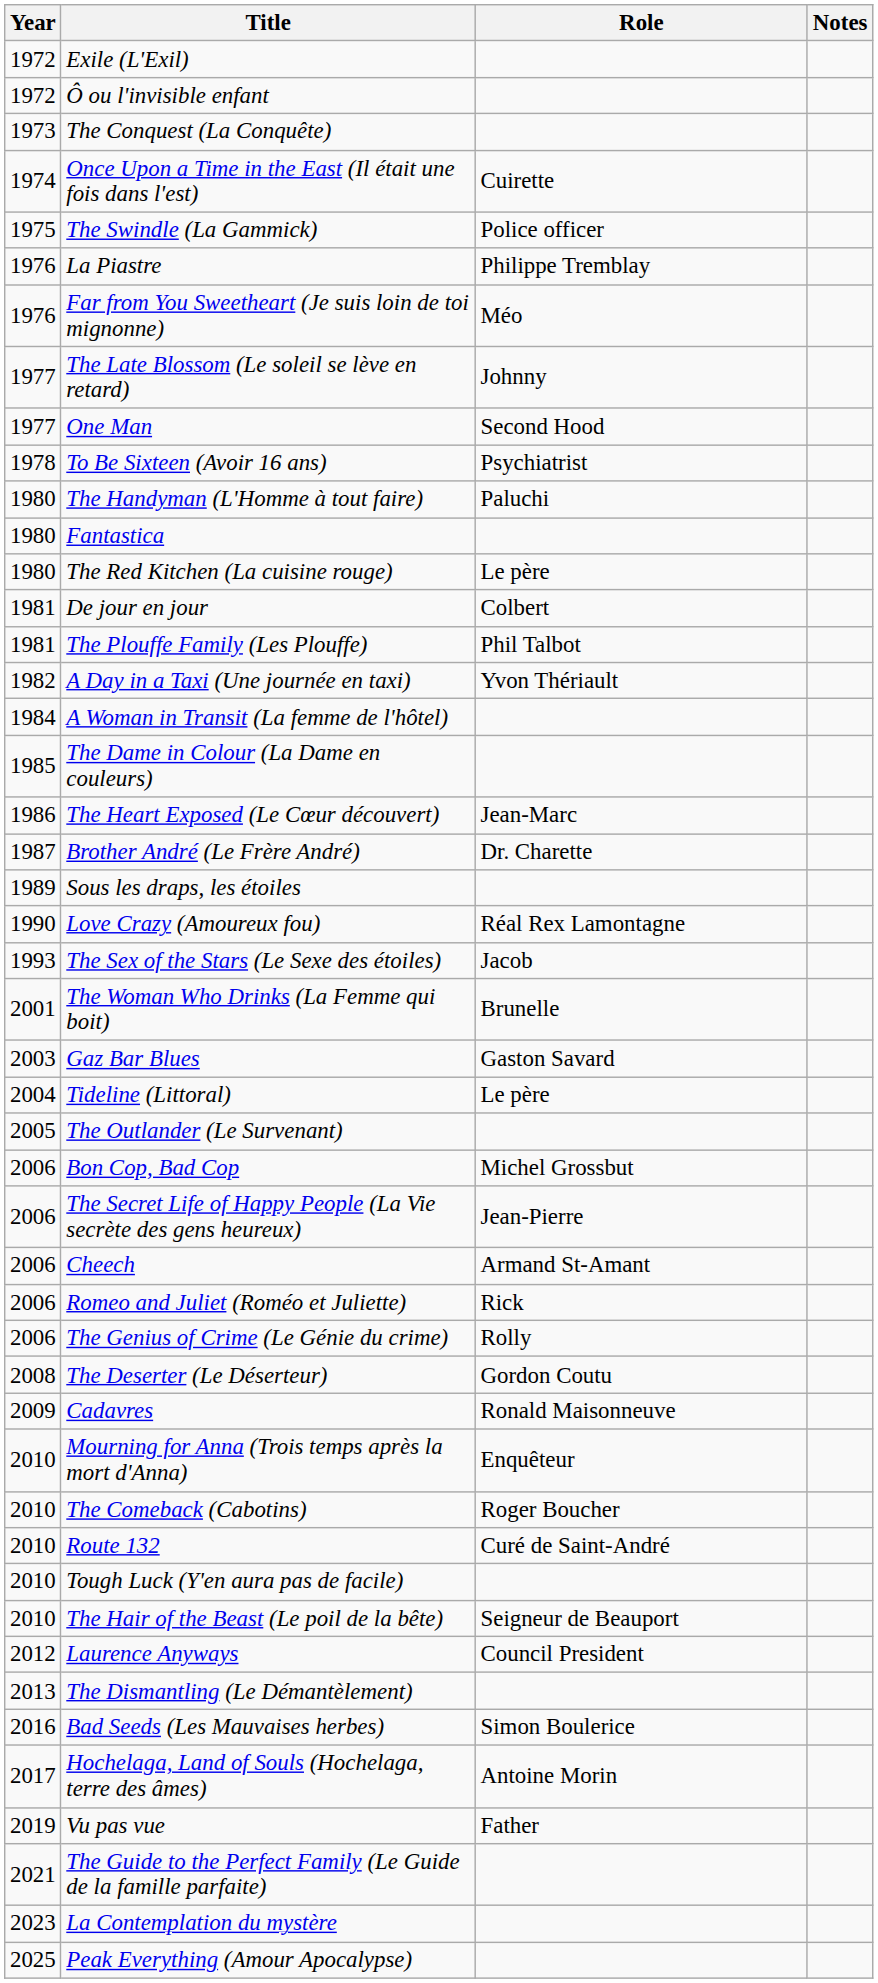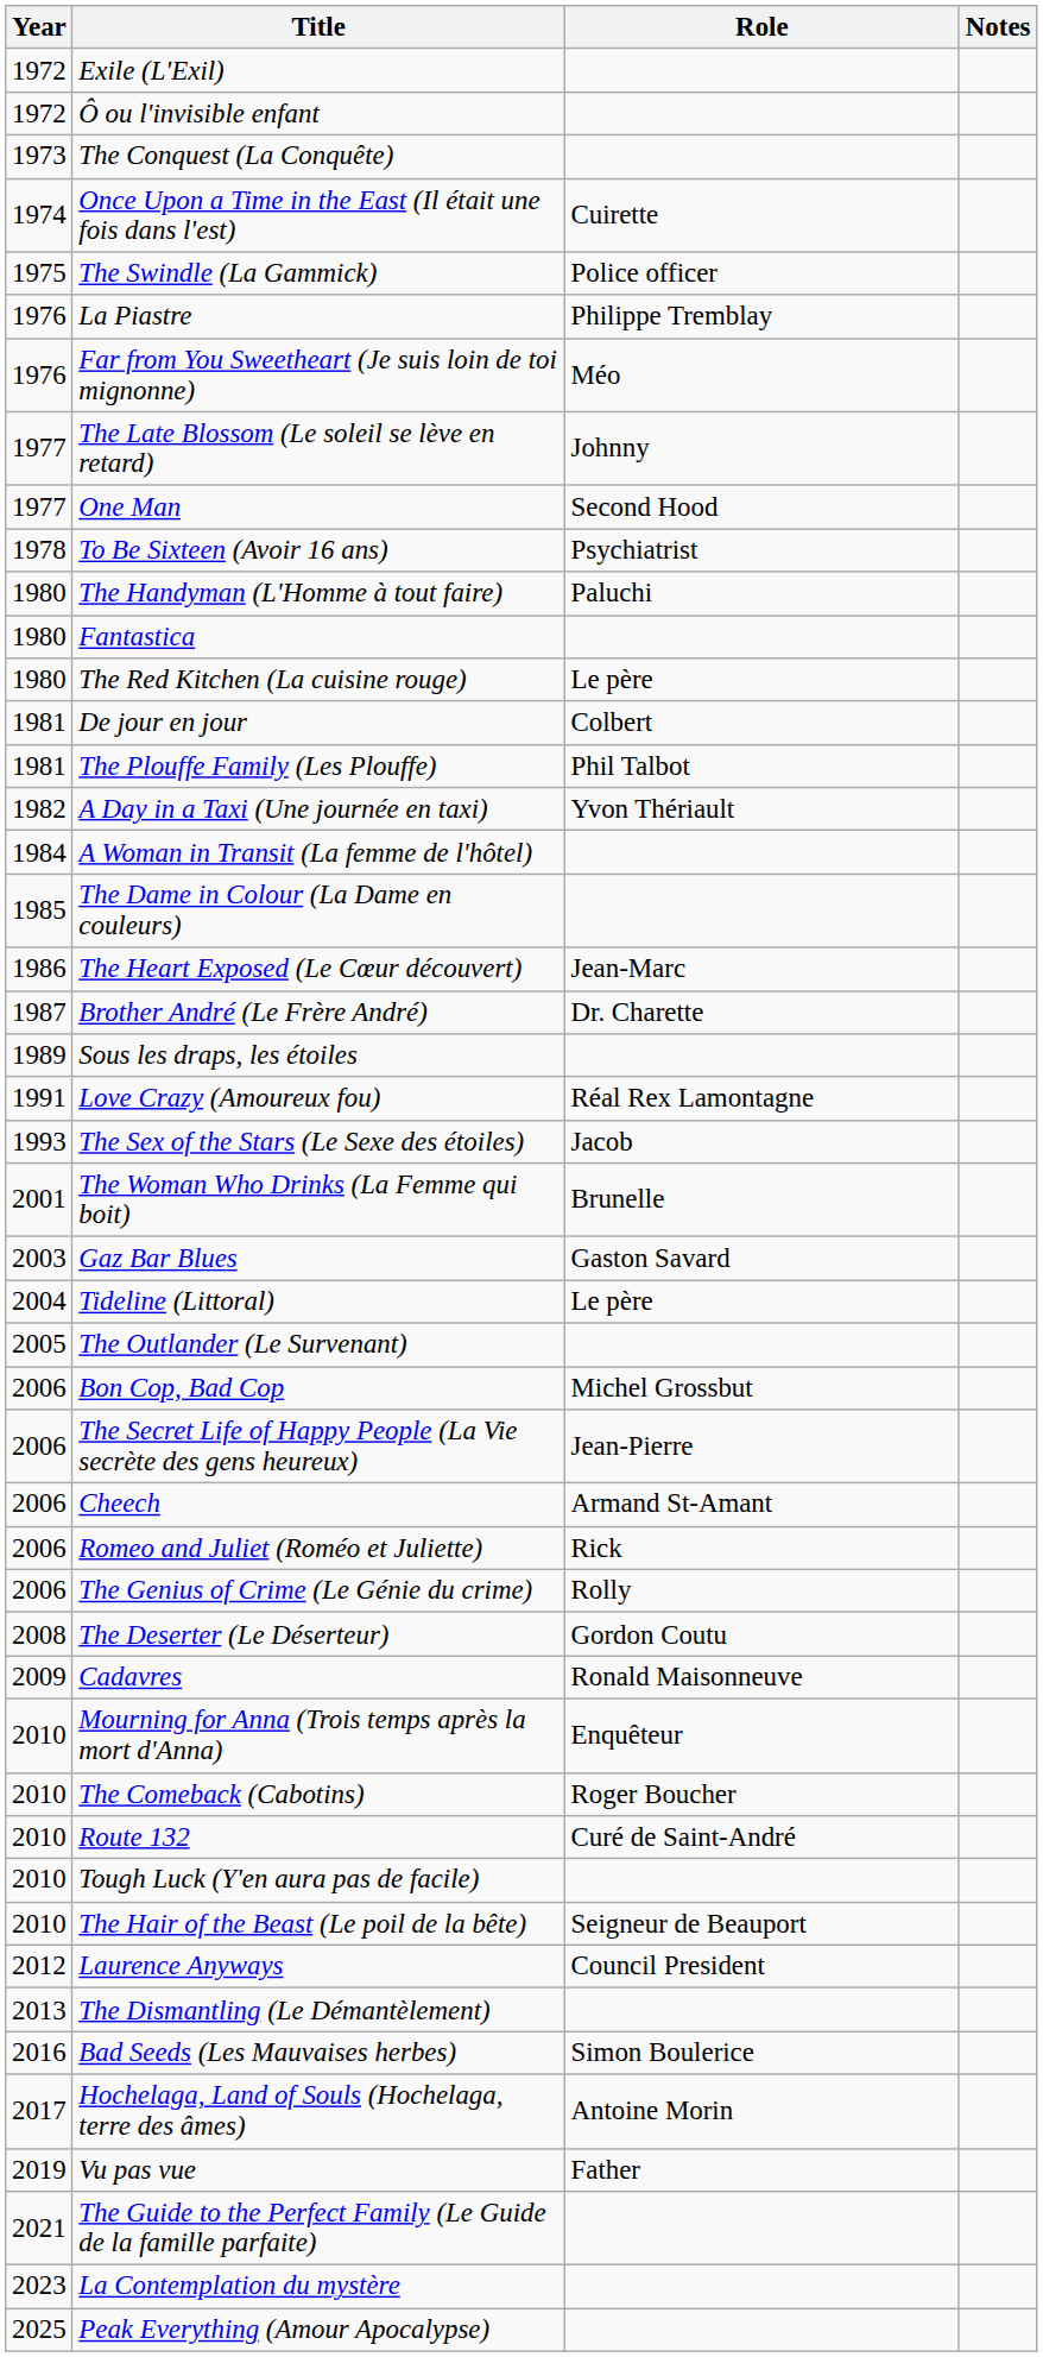Love Crazy (Amoureux fou) | Year: 1990 -> 1991
